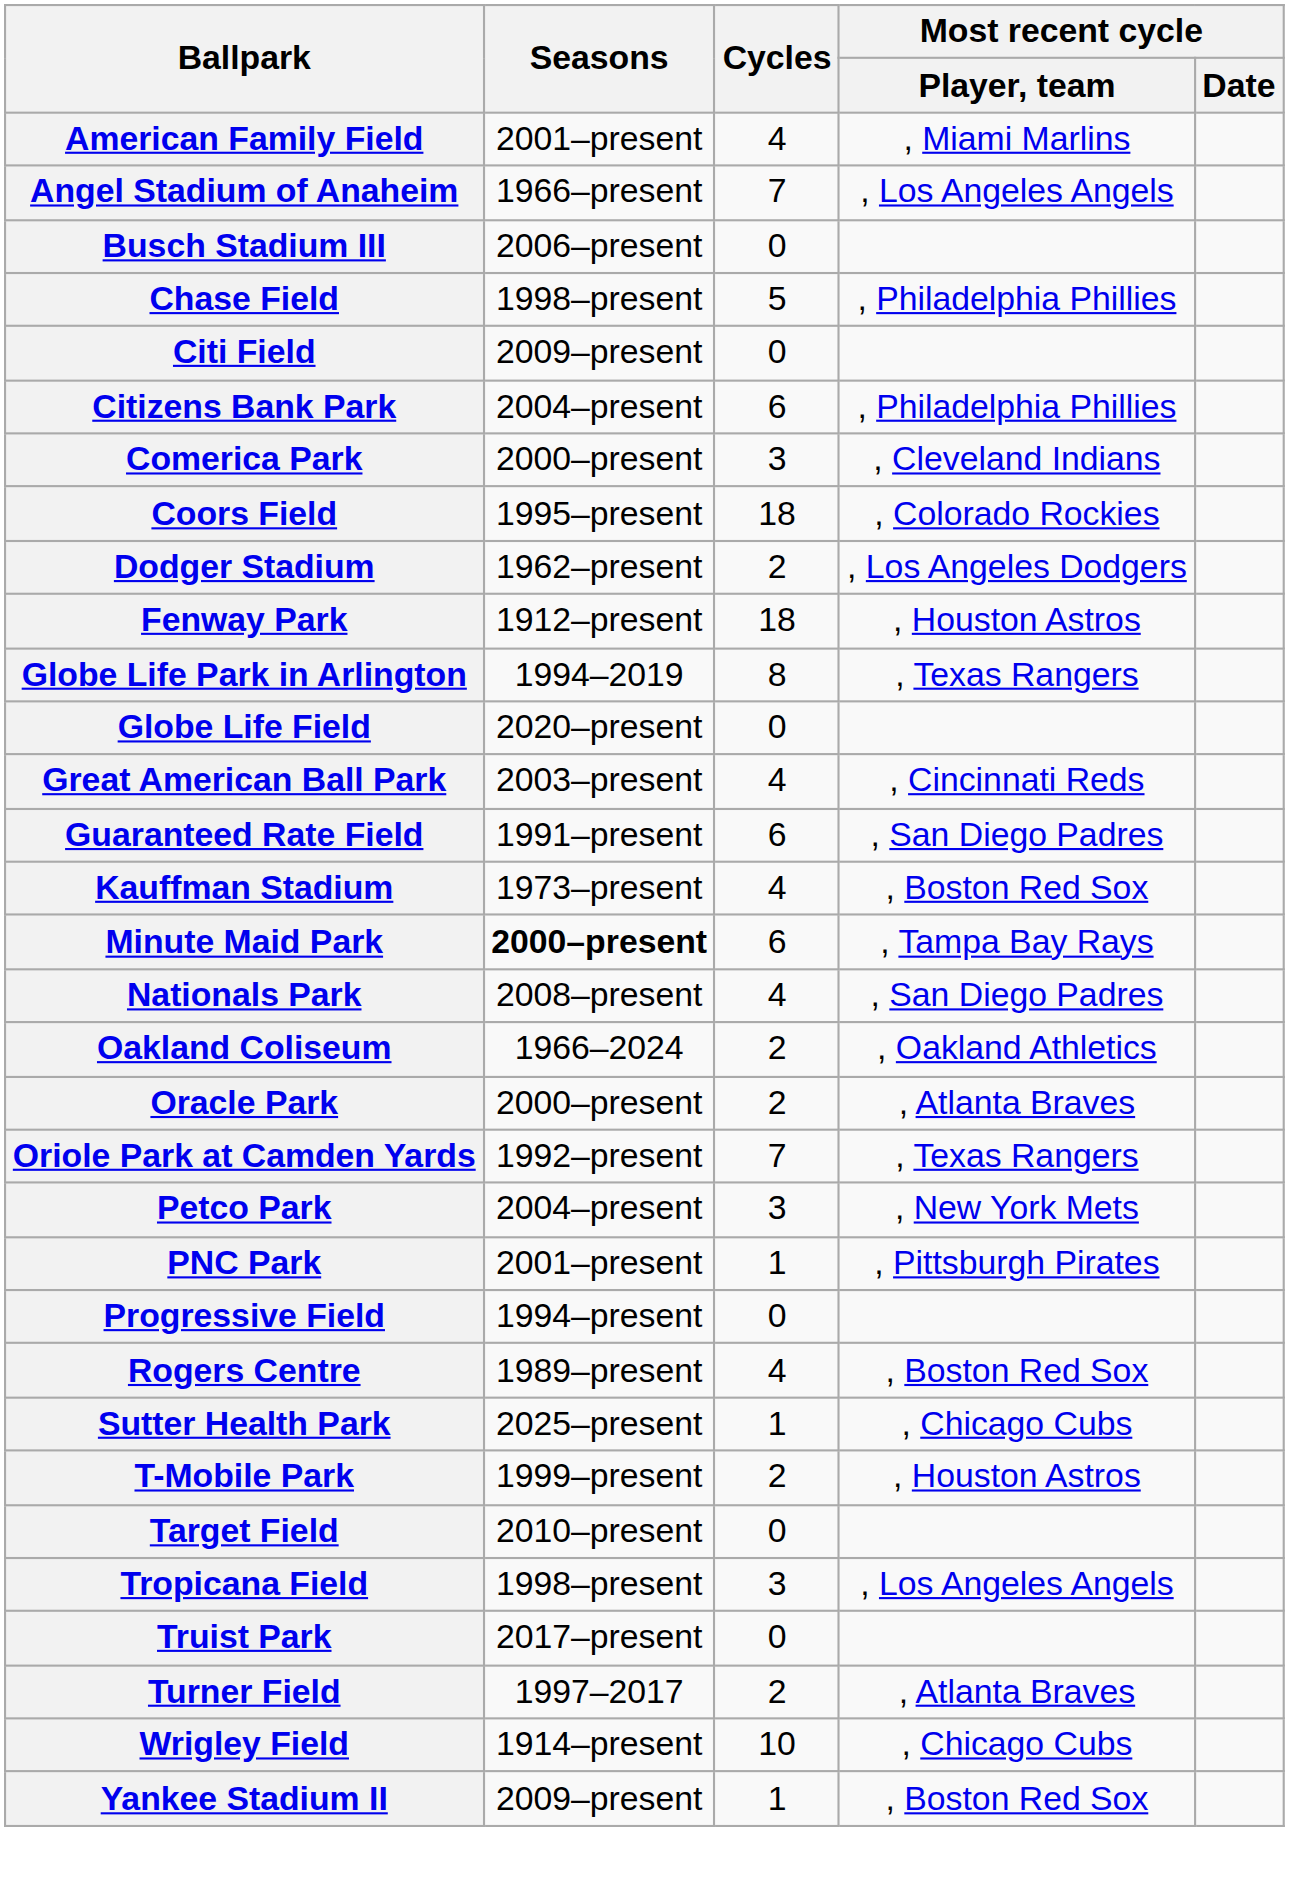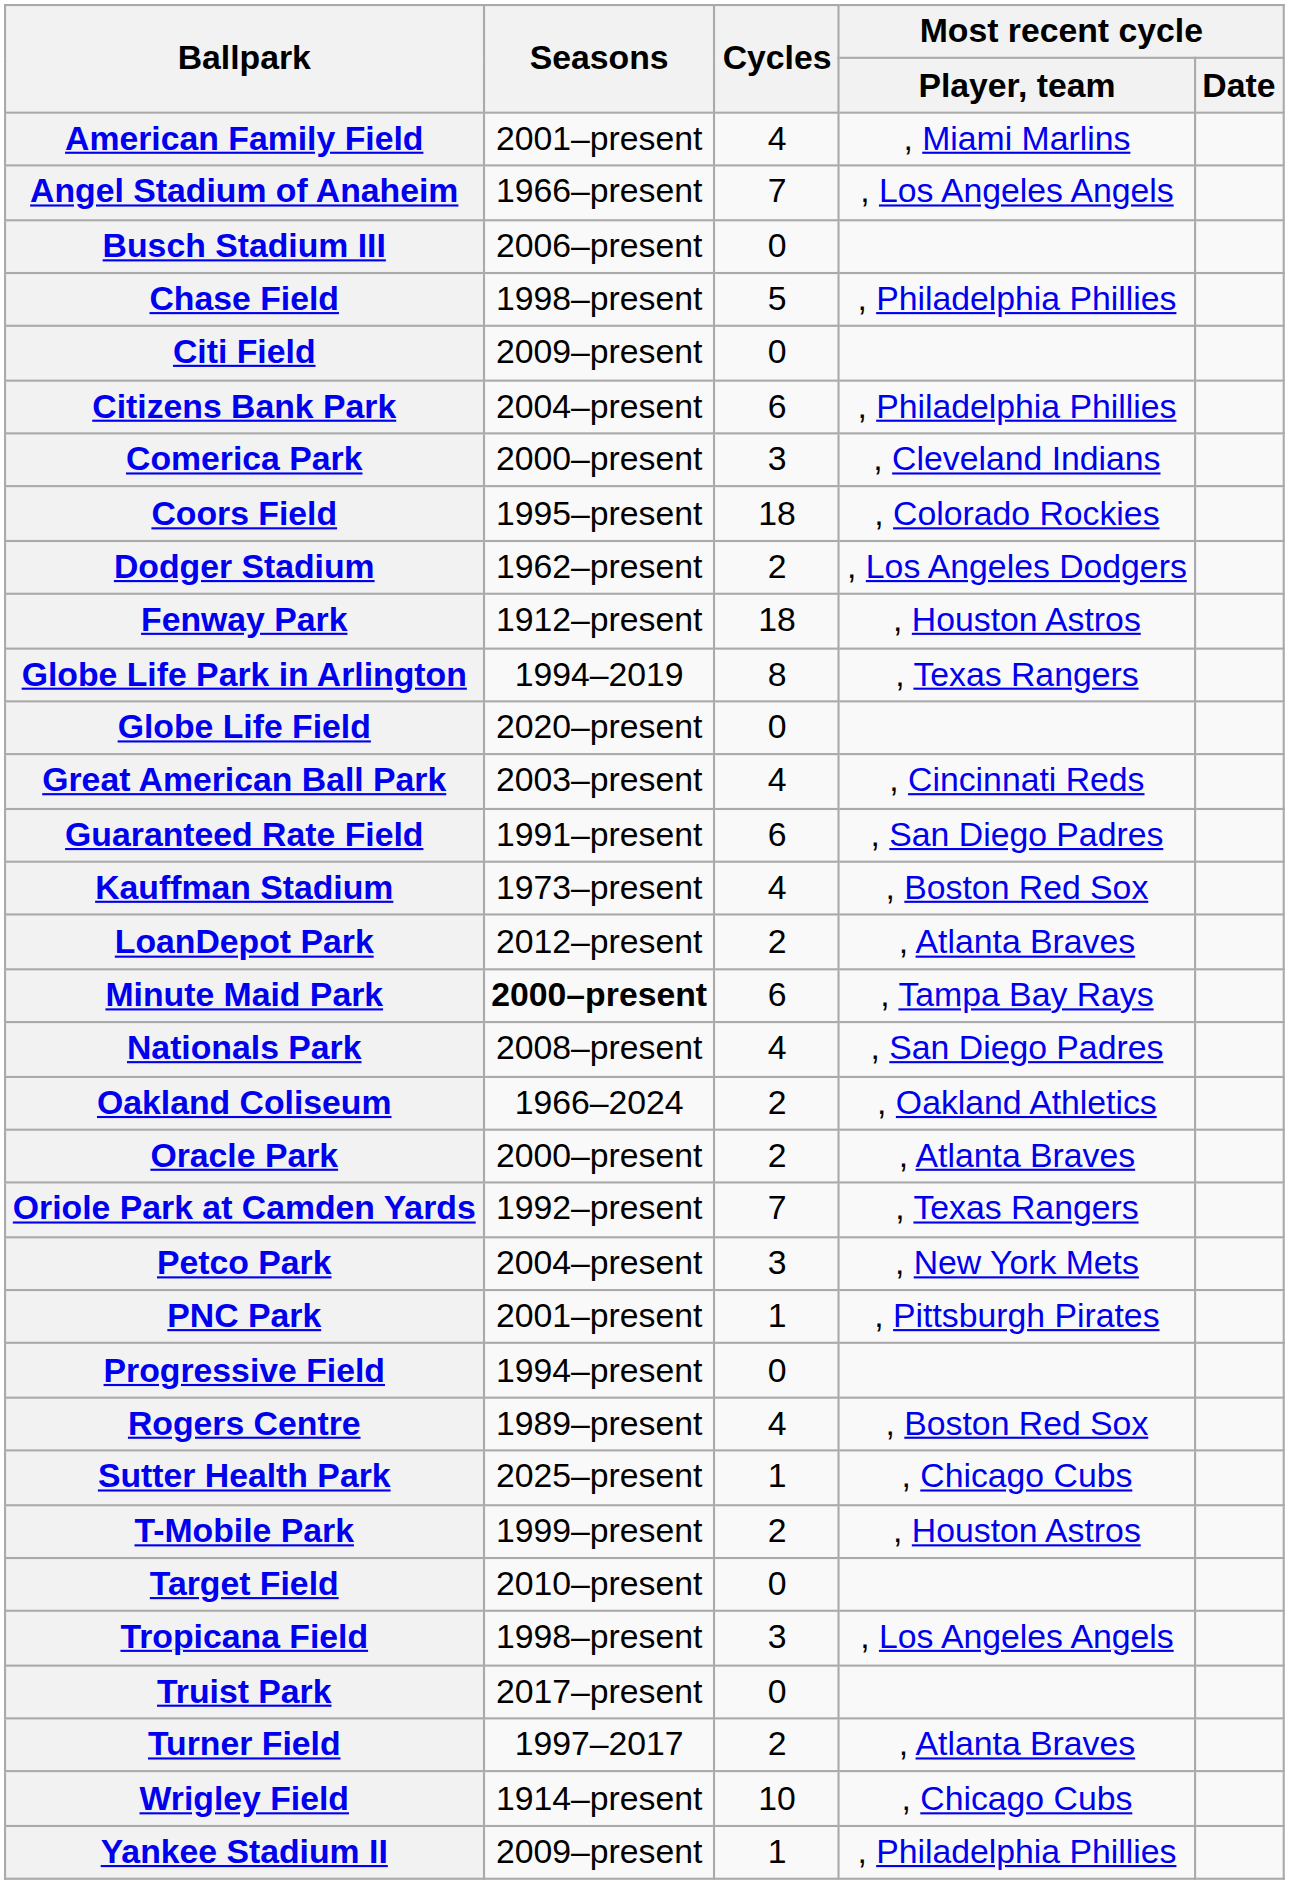+ row: LoanDepot Park | 2012–present | 2 | , Atlanta Braves
Yankee Stadium II | Most recent cycle / Player, team: , Boston Red Sox -> , Philadelphia Phillies
